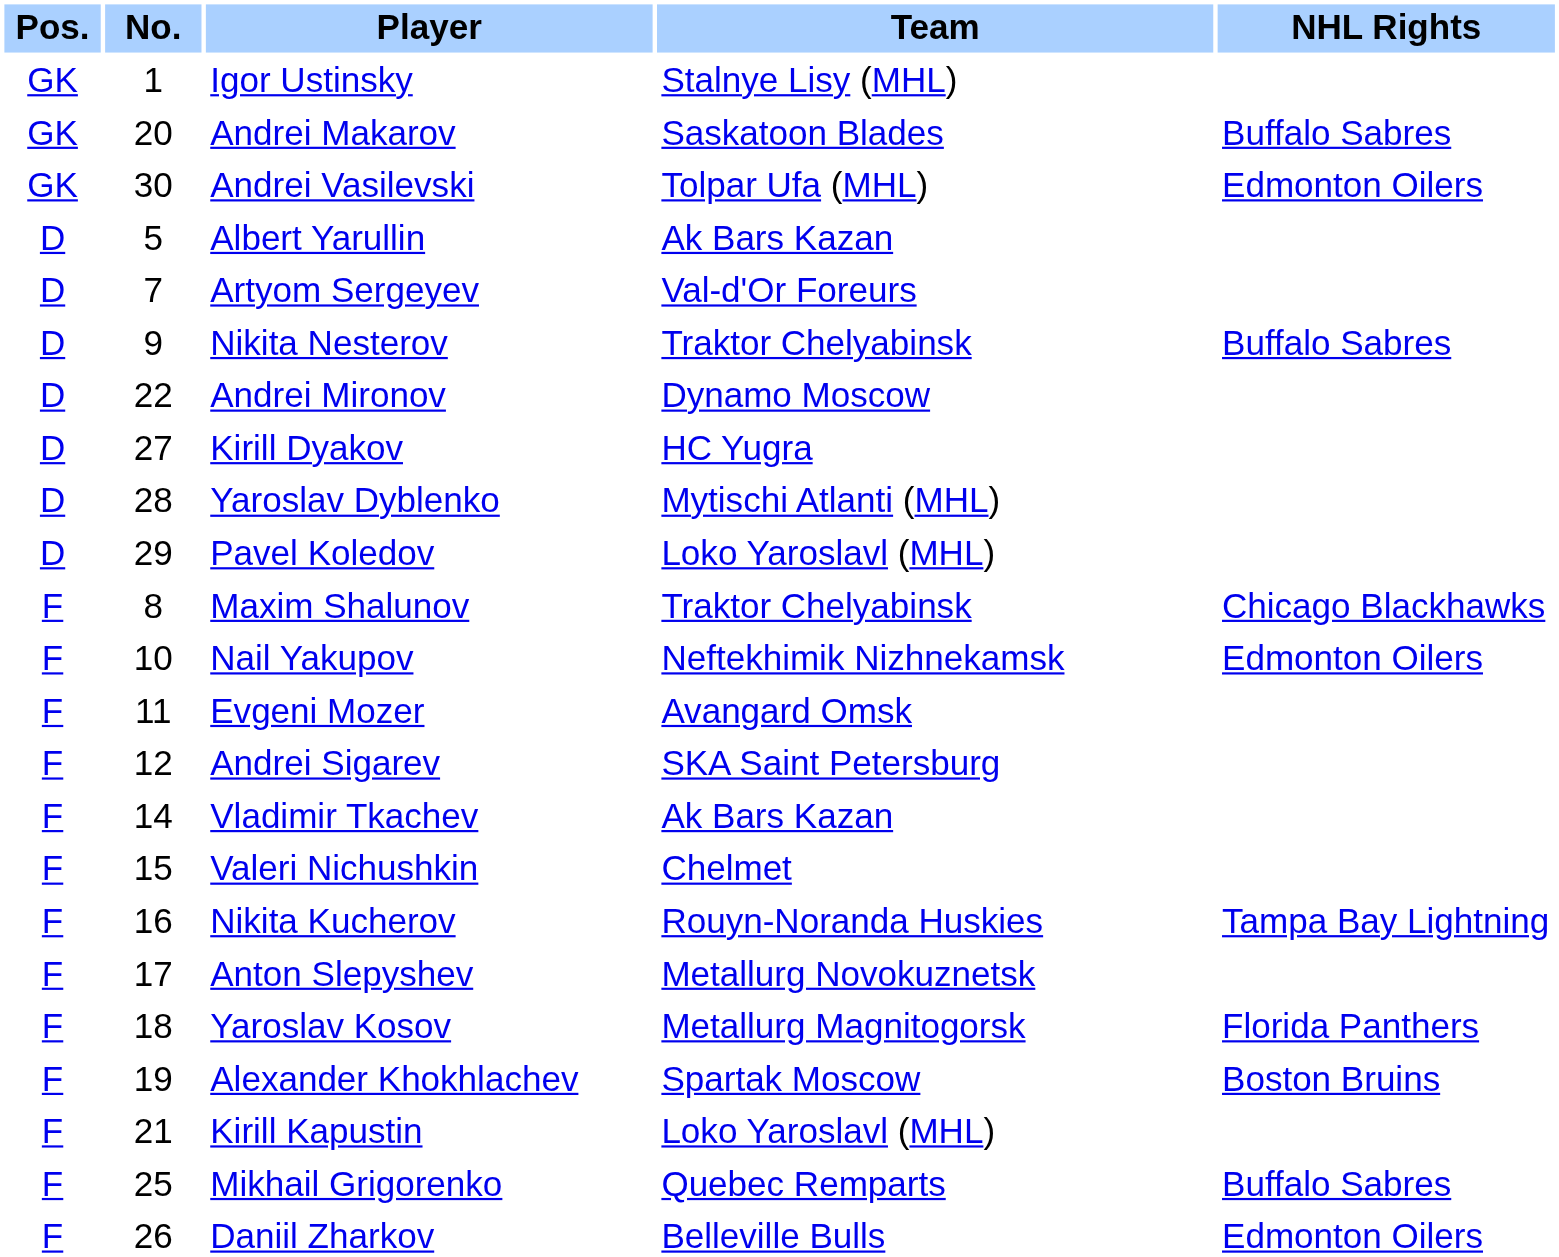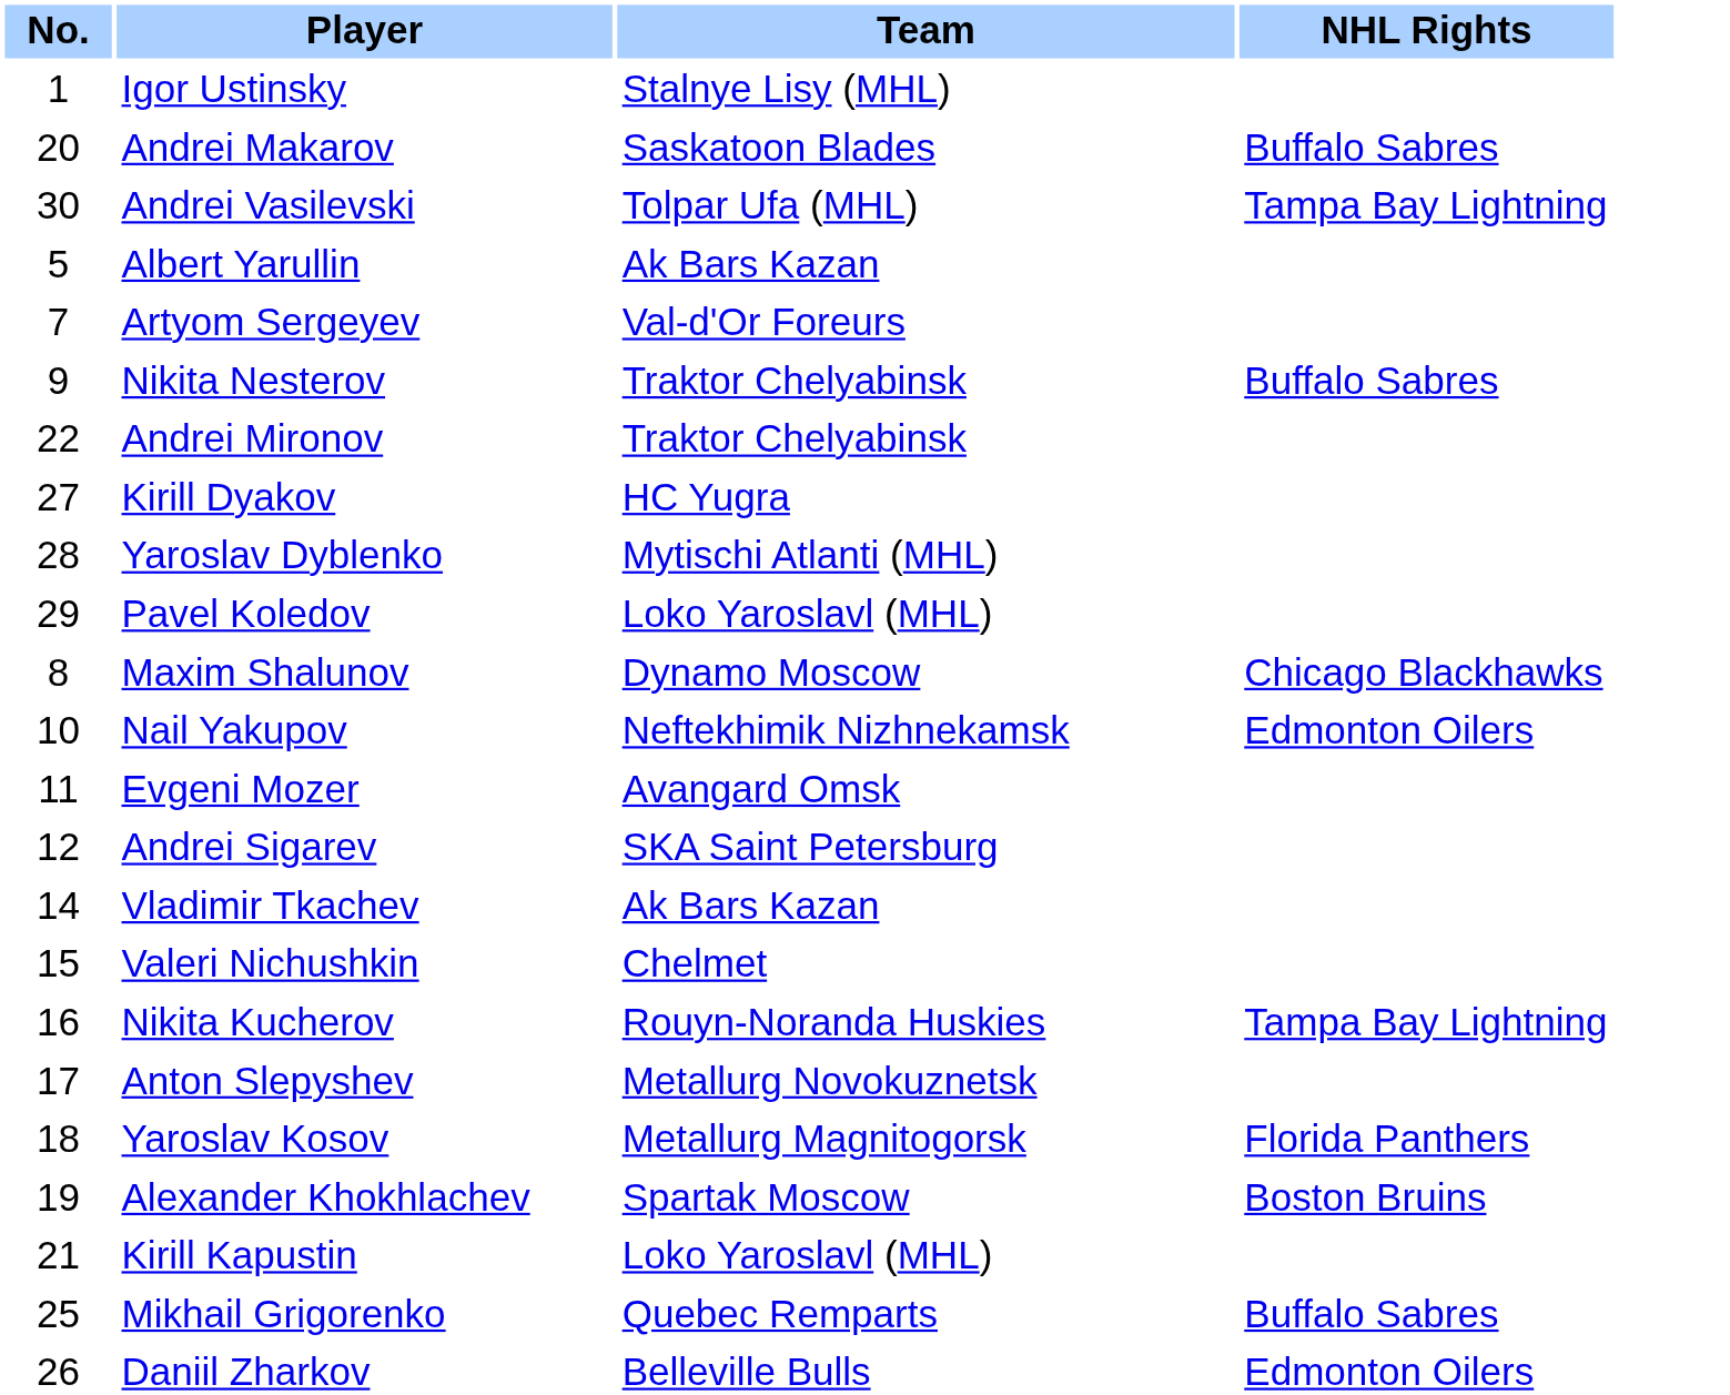- column: Pos. | GK | GK | GK | D | D | D | D | D | D | D | F | F | F | F | F | F | F | F | F | F | F | F | F
Andrei Vasilevski | NHL Rights: Edmonton Oilers -> Tampa Bay Lightning
Andrei Mironov | Team: Dynamo Moscow -> Traktor Chelyabinsk
Maxim Shalunov | Team: Traktor Chelyabinsk -> Dynamo Moscow
